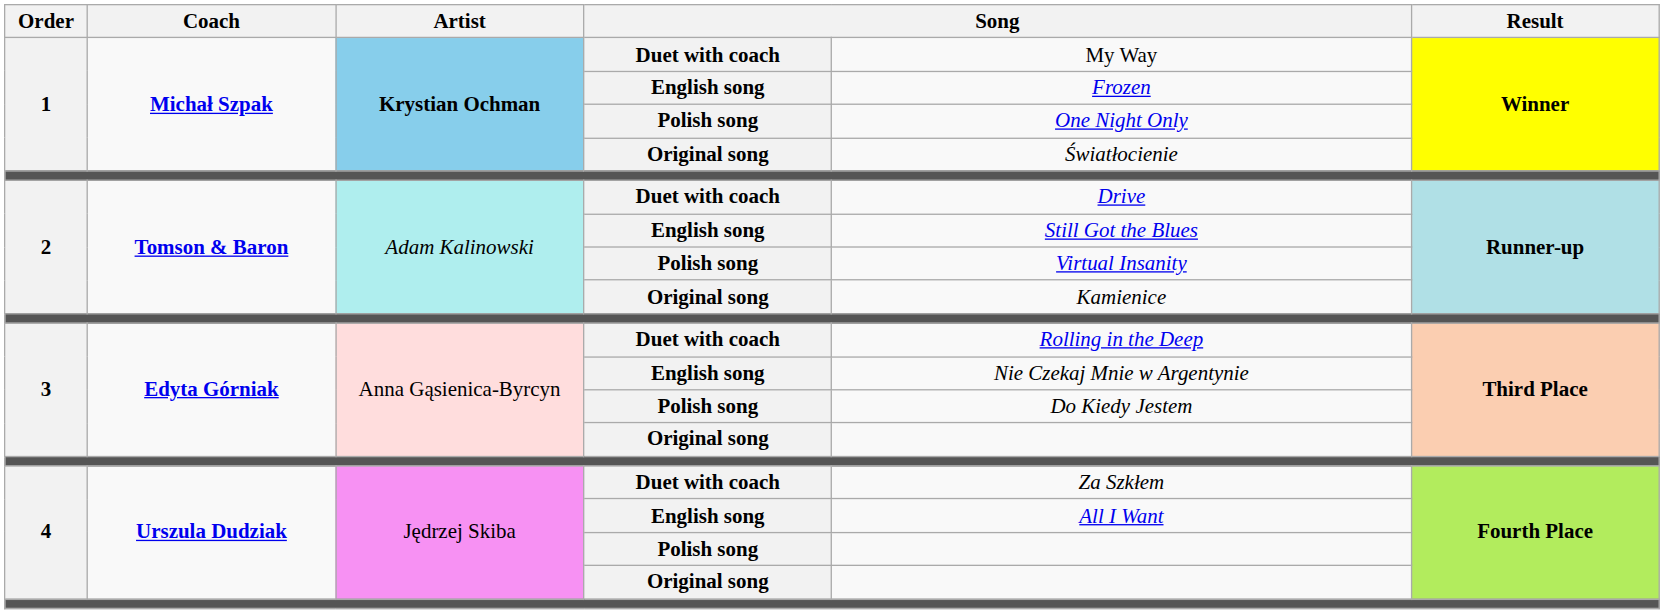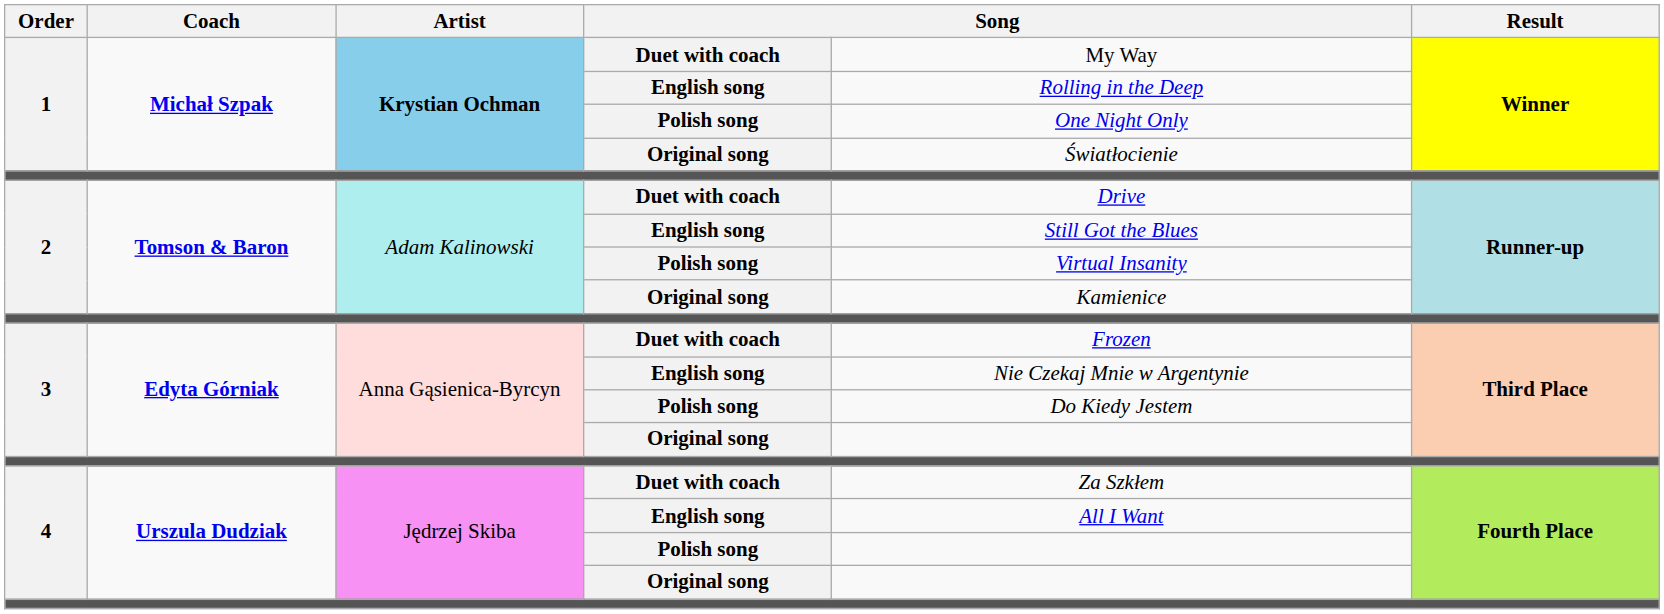1 / English song | column 5: Frozen -> Rolling in the Deep
3 / Duet with coach | column 5: Rolling in the Deep -> Frozen
